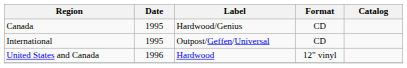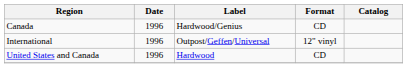Canada | Date: 1995 -> 1996
International | Date: 1995 -> 1996
International | Format: CD -> 12" vinyl
United States and Canada | Format: 12" vinyl -> CD
